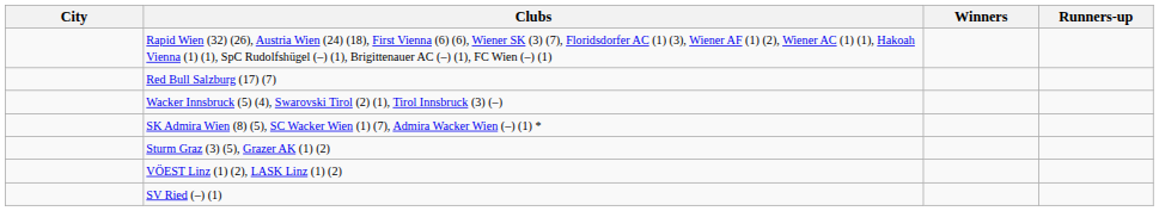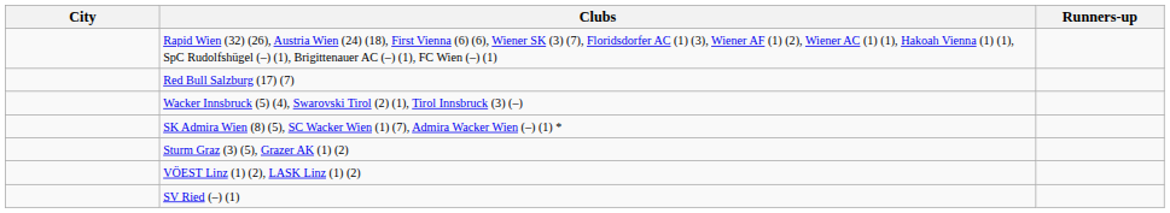- column: Winners
